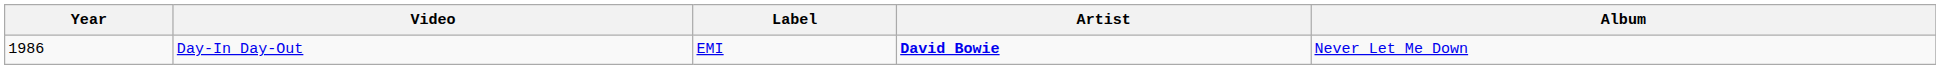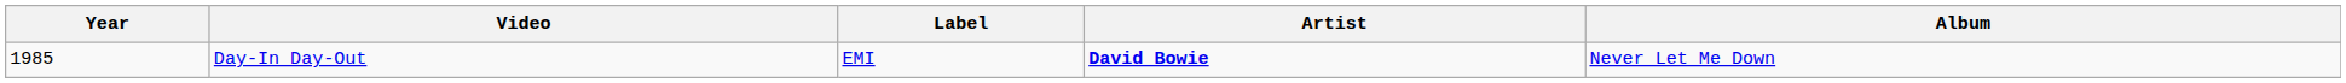Day-In Day-Out | Year: 1986 -> 1985
